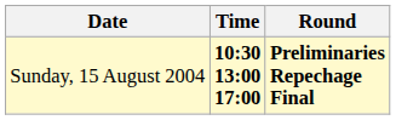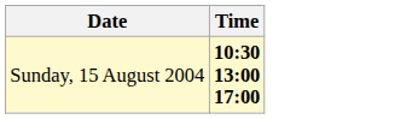- column: Round | Preliminaries Repechage Final
